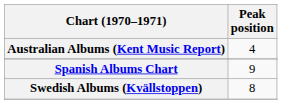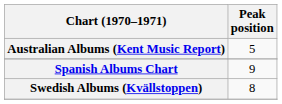Australian Albums (Kent Music Report) | Peak position: 4 -> 5
